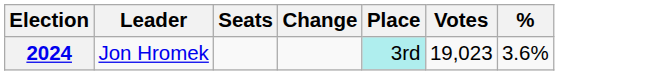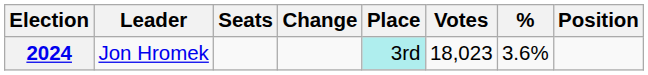+ column: Position
2024 | Votes: 19,023 -> 18,023
